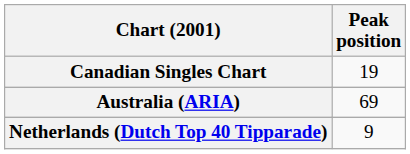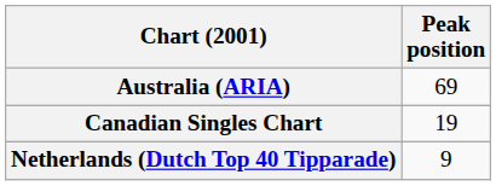rows swapped: Australia (ARIA) <-> Canadian Singles Chart
